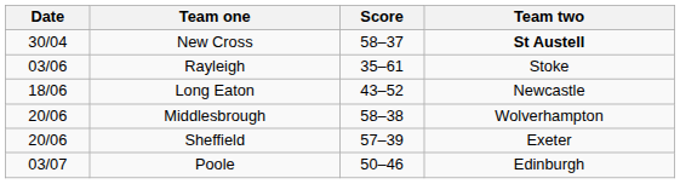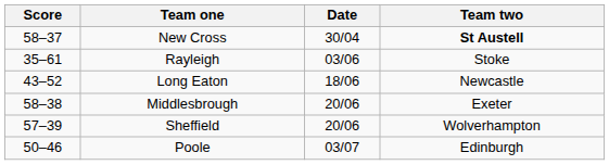columns swapped: Date <-> Score
Middlesbrough | Team two: Wolverhampton -> Exeter
Sheffield | Team two: Exeter -> Wolverhampton
